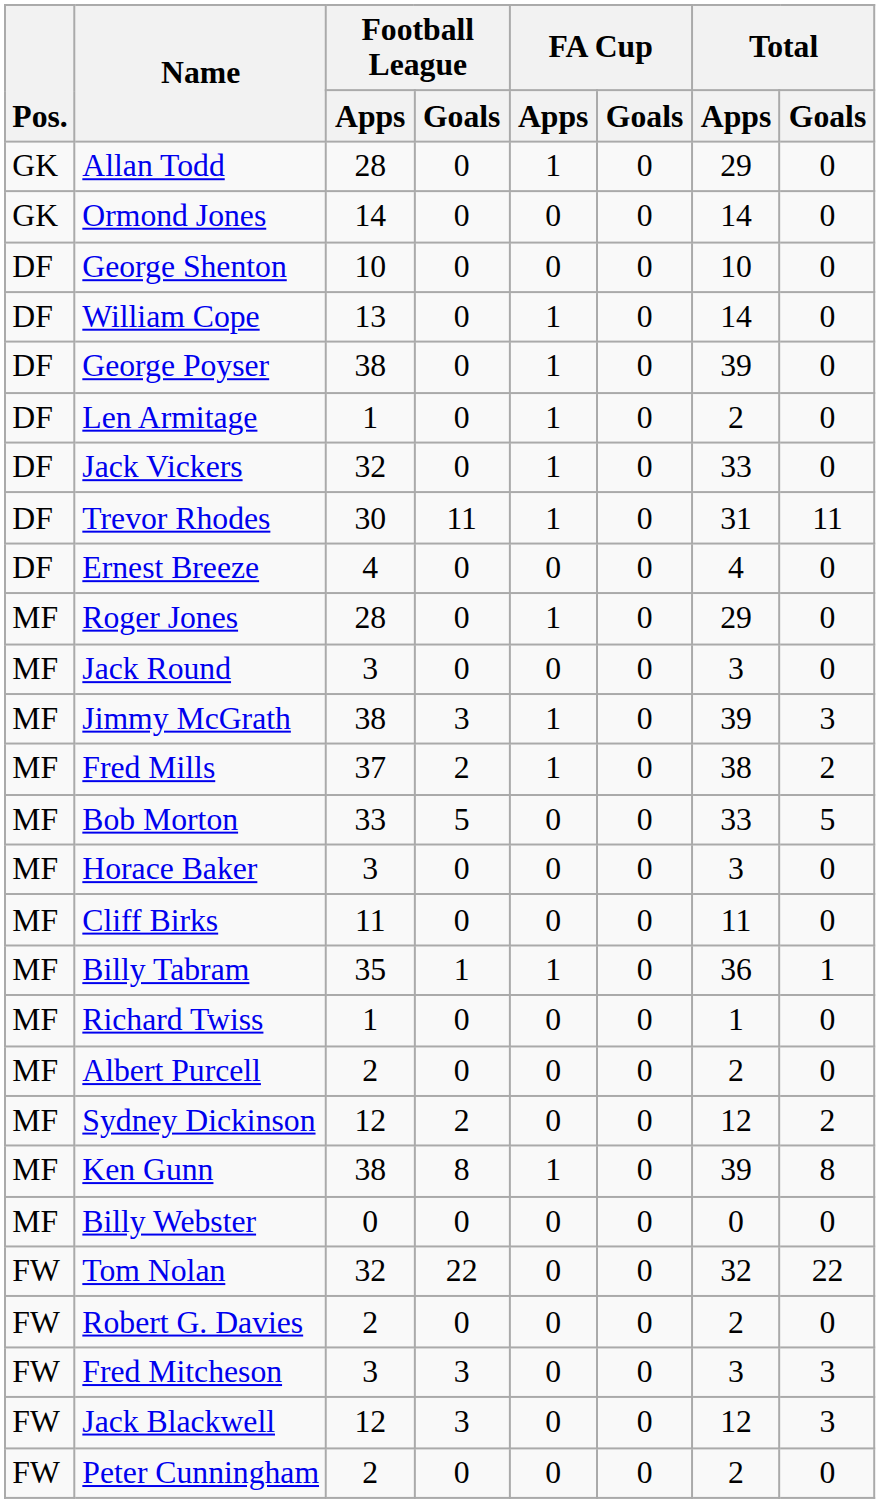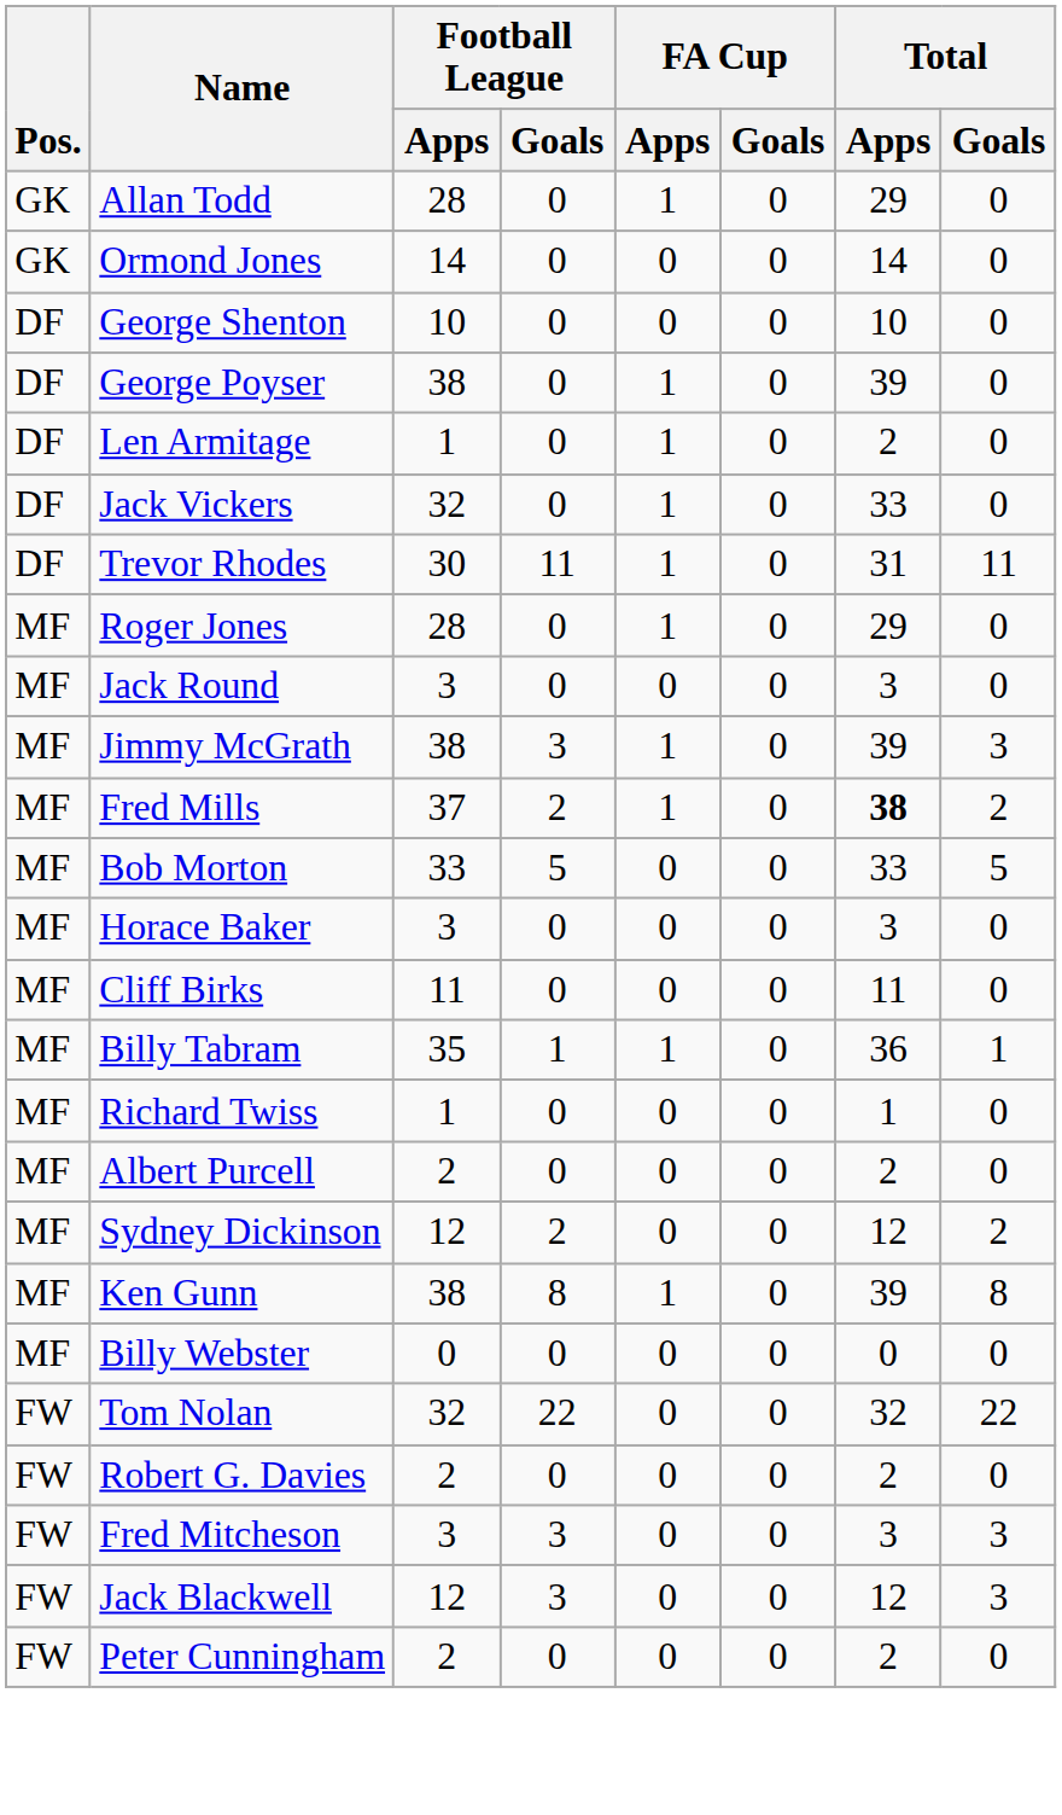- row: DF | William Cope | 13 | 0 | 1 | 0 | 14 | 0
- row: DF | Ernest Breeze | 4 | 0 | 0 | 0 | 4 | 0
Fred Mills | Total / Apps: normal -> bold
